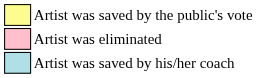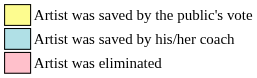rows swapped: Artist was saved by his/her coach <-> Artist was eliminated
